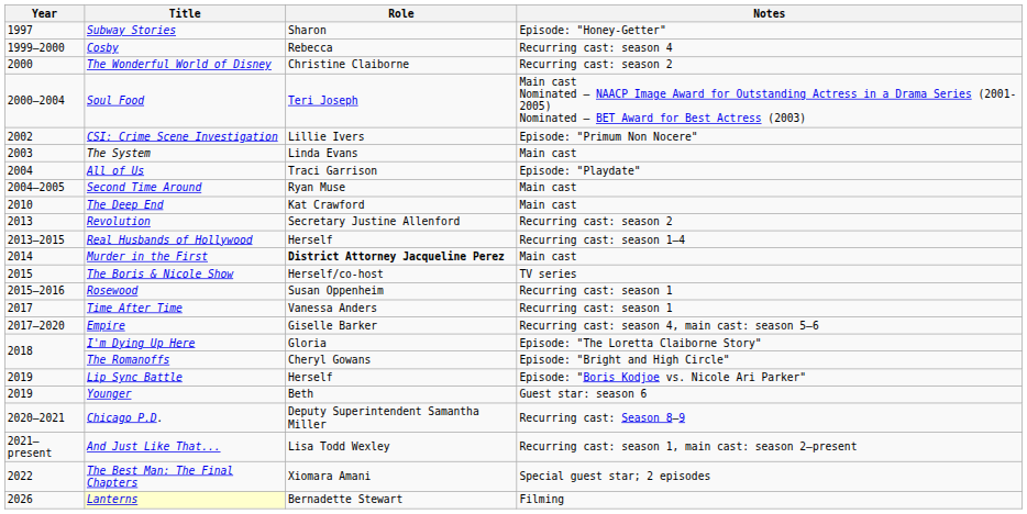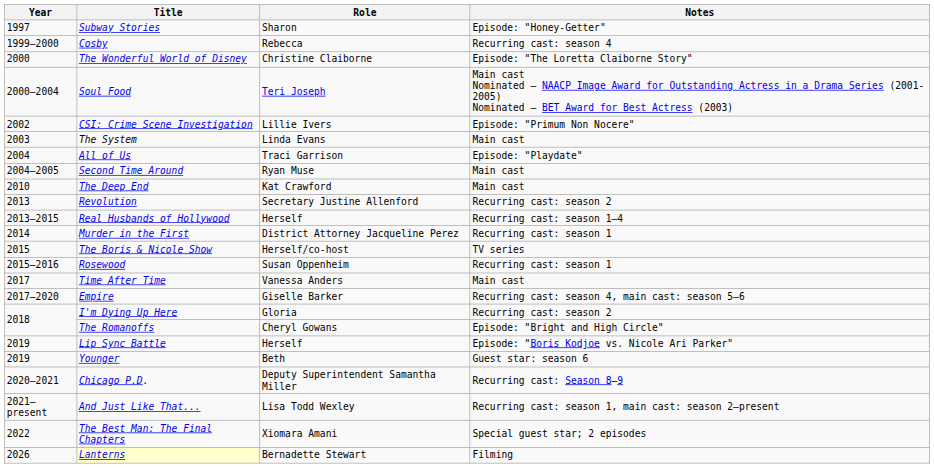The Wonderful World of Disney | Notes: Recurring cast: season 2 -> Episode: "The Loretta Claiborne Story"
Murder in the First | Role: bold -> normal
Murder in the First | Notes: Main cast -> Recurring cast: season 1
Time After Time | Notes: Recurring cast: season 1 -> Main cast
I'm Dying Up Here | Notes: Episode: "The Loretta Claiborne Story" -> Recurring cast: season 2
